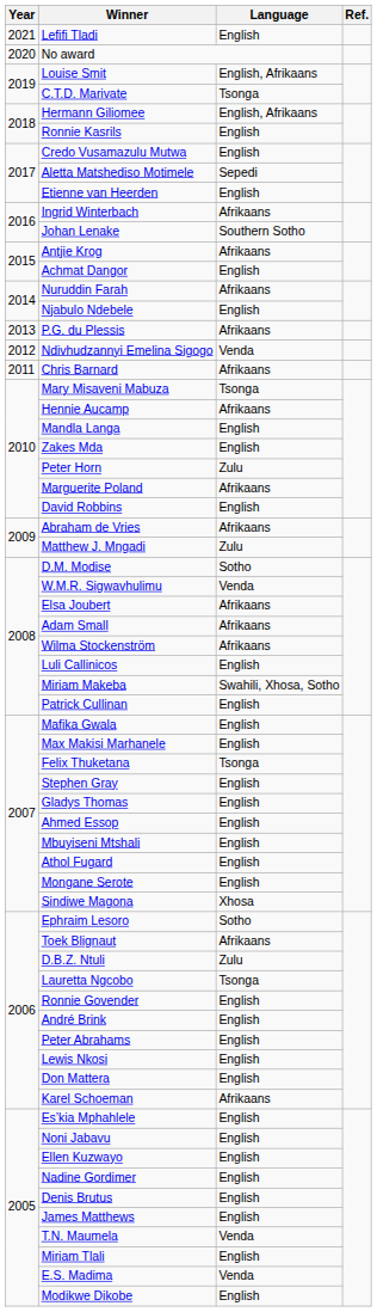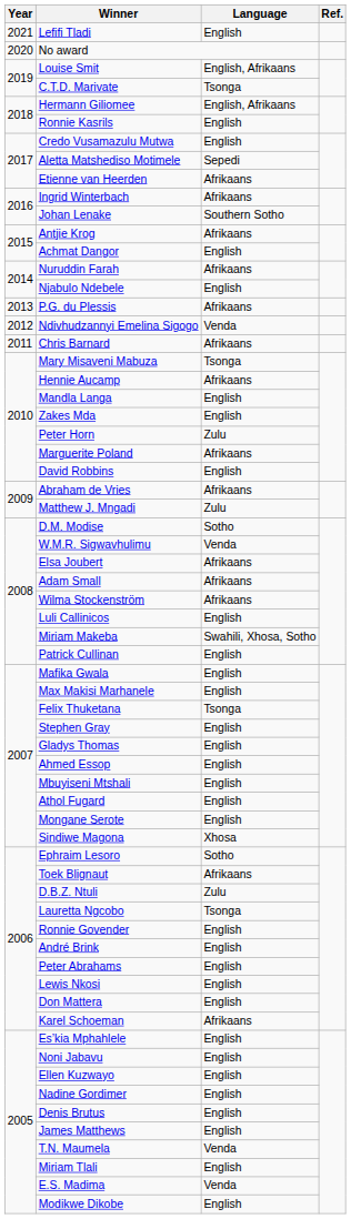Etienne van Heerden | Language: English -> Afrikaans
